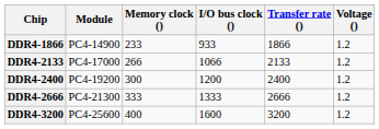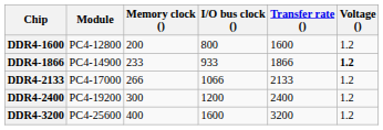+ row: DDR4-1600 | PC4-12800 | 200 | 800 | 1600 | 1.2
DDR4-1866 | Voltage (): normal -> bold
- row: DDR4-2666 | PC4-21300 | 333 | 1333 | 2666 | 1.2
